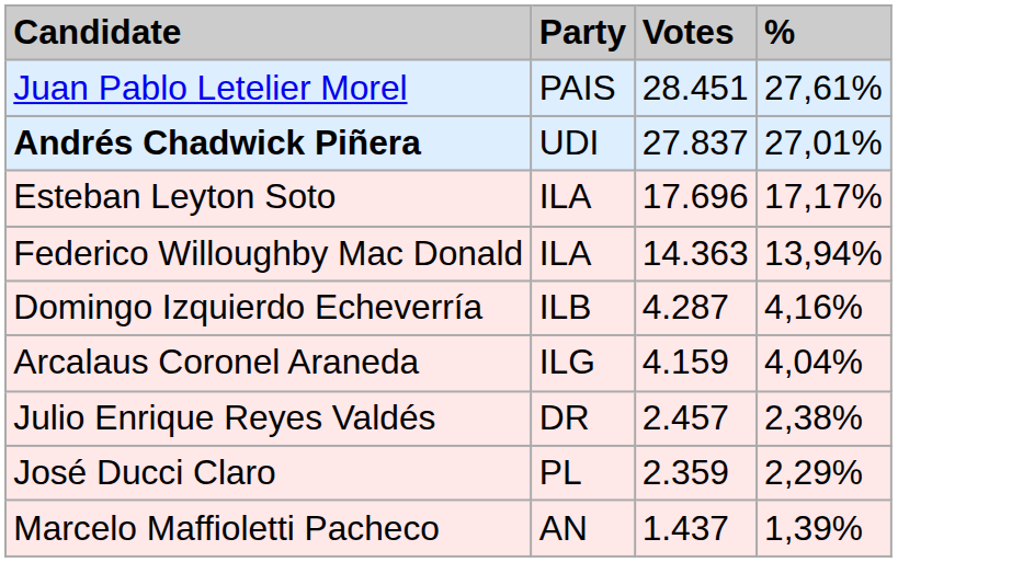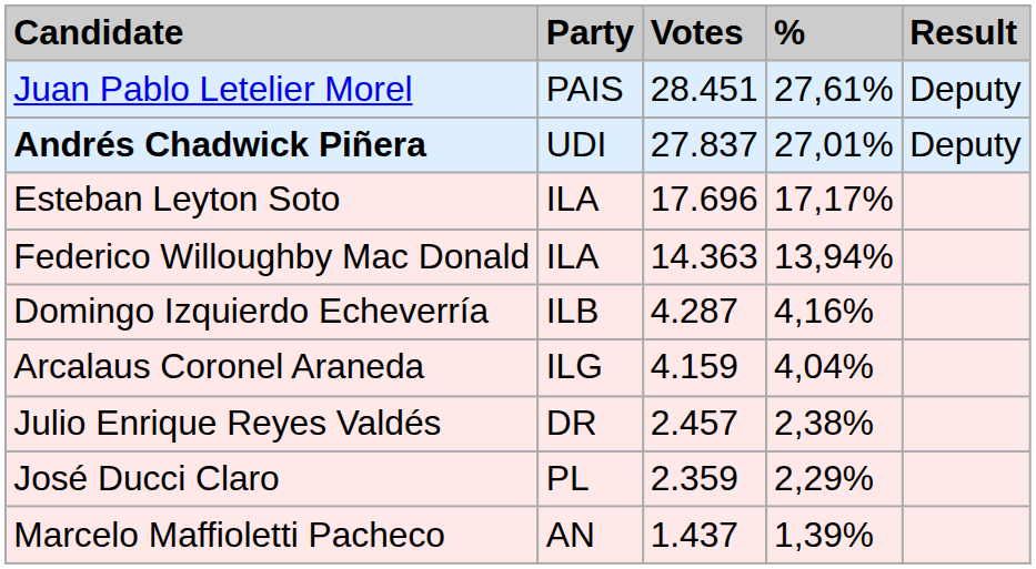+ column: Result | Deputy | Deputy
